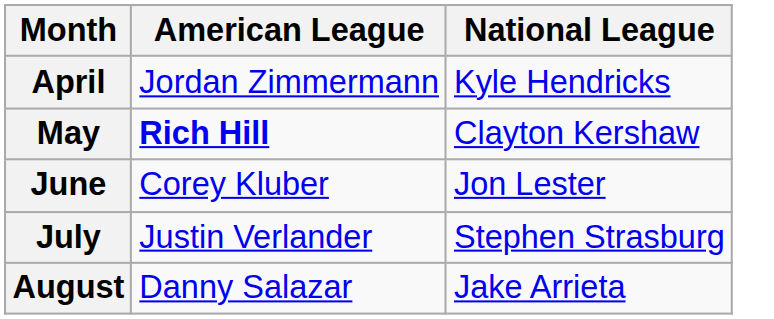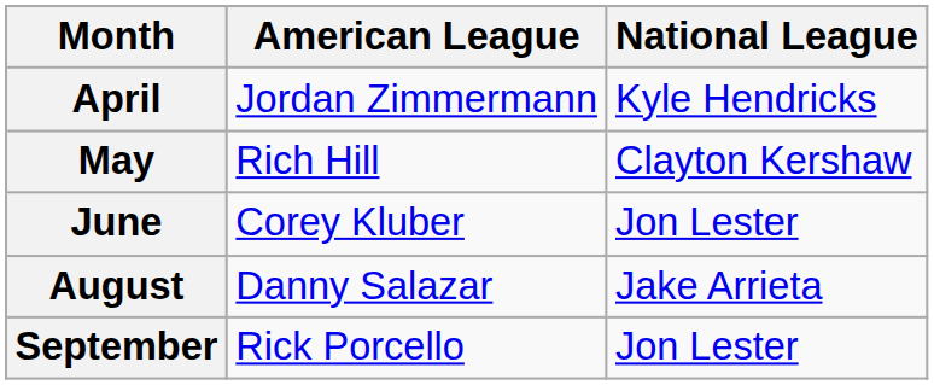May | American League: bold -> normal
- row: July | Justin Verlander | Stephen Strasburg
+ row: September | Rick Porcello | Jon Lester
